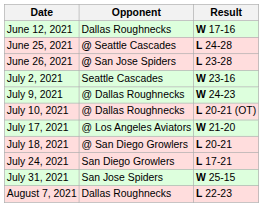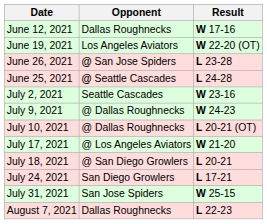+ row: June 19, 2021 | Los Angeles Aviators | W 22-20 (OT)
rows swapped: June 25, 2021 <-> June 26, 2021
